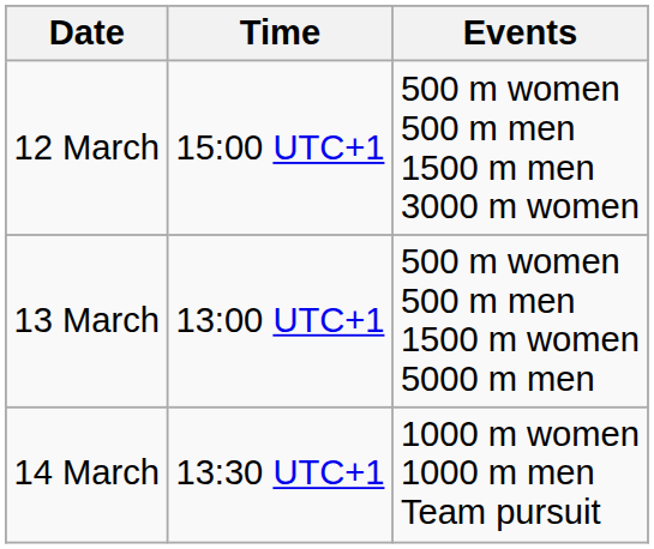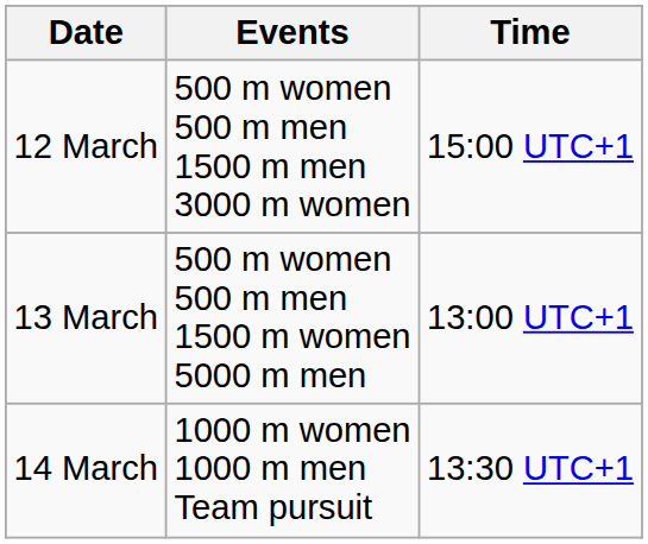columns swapped: Time <-> Events
